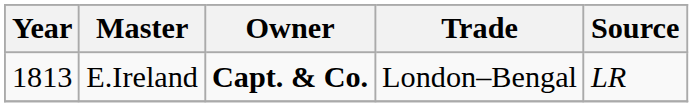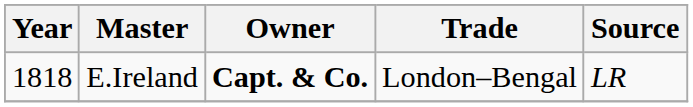E.Ireland | Year: 1813 -> 1818
